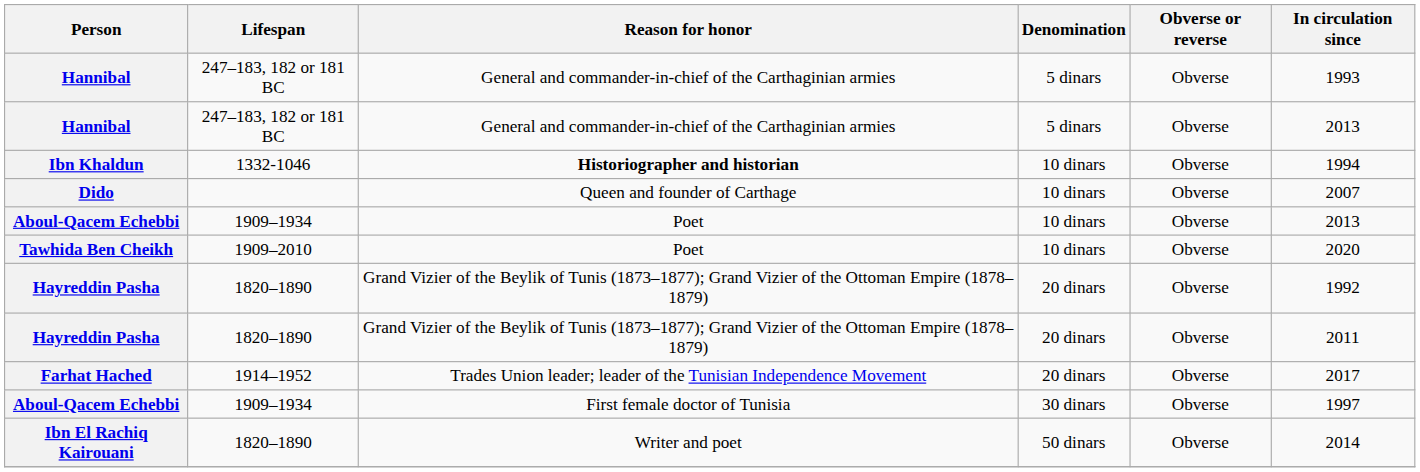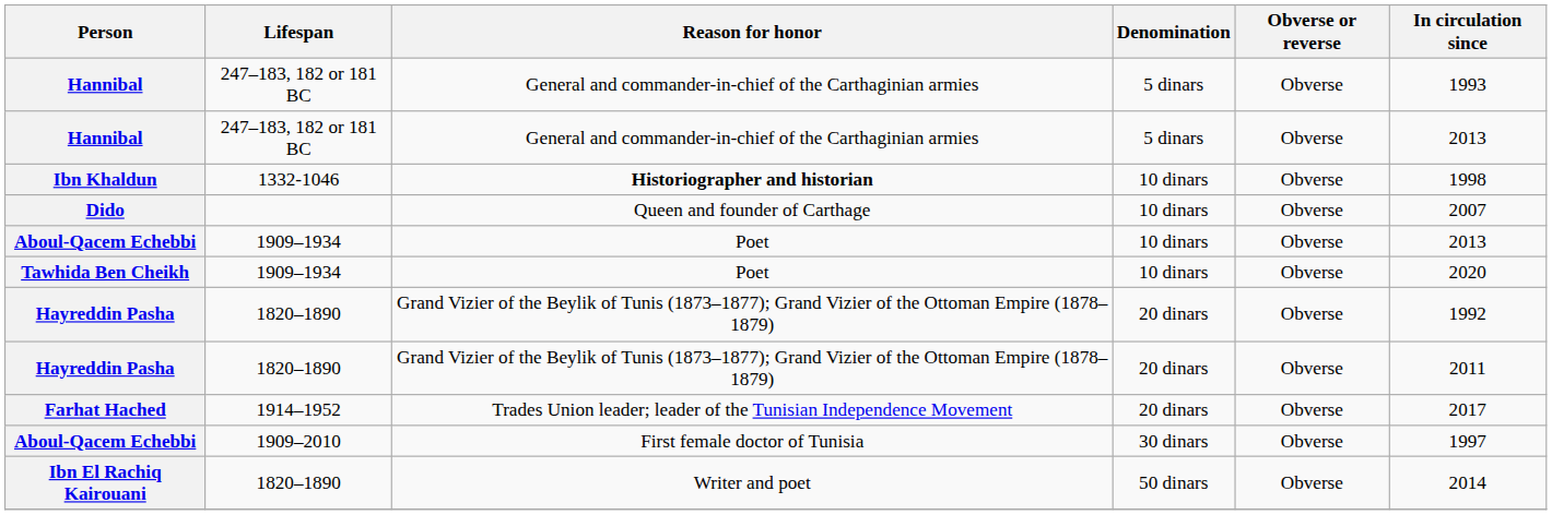Ibn Khaldun | In circulation since: 1994 -> 1998
Tawhida Ben Cheikh | Lifespan: 1909–2010 -> 1909–1934
Aboul-Qacem Echebbi / 30 dinars | Lifespan: 1909–1934 -> 1909–2010
